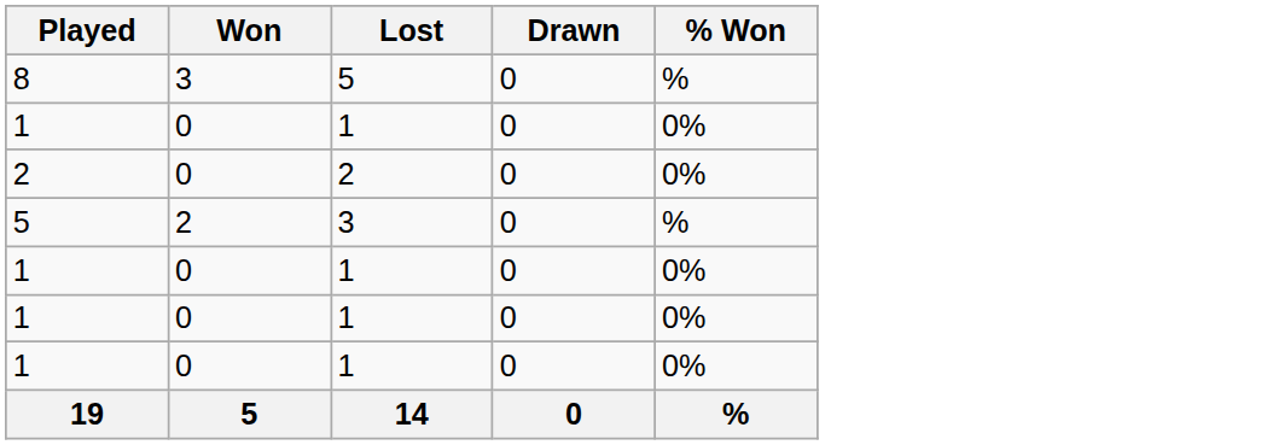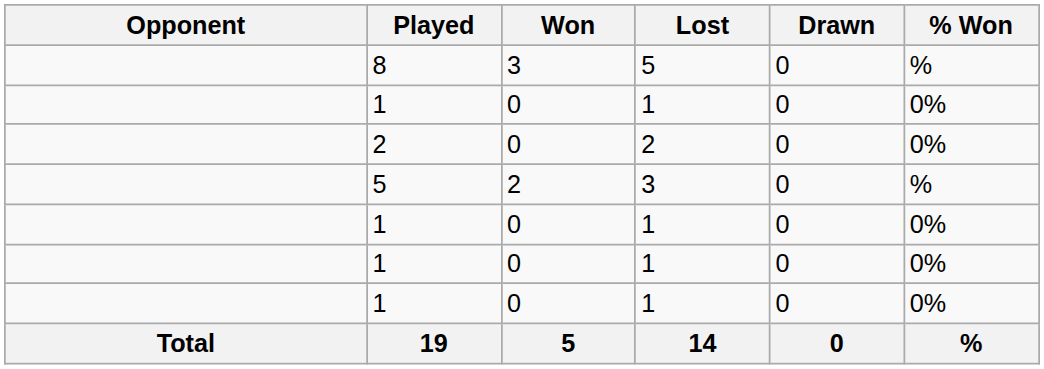+ column: Opponent | Total
